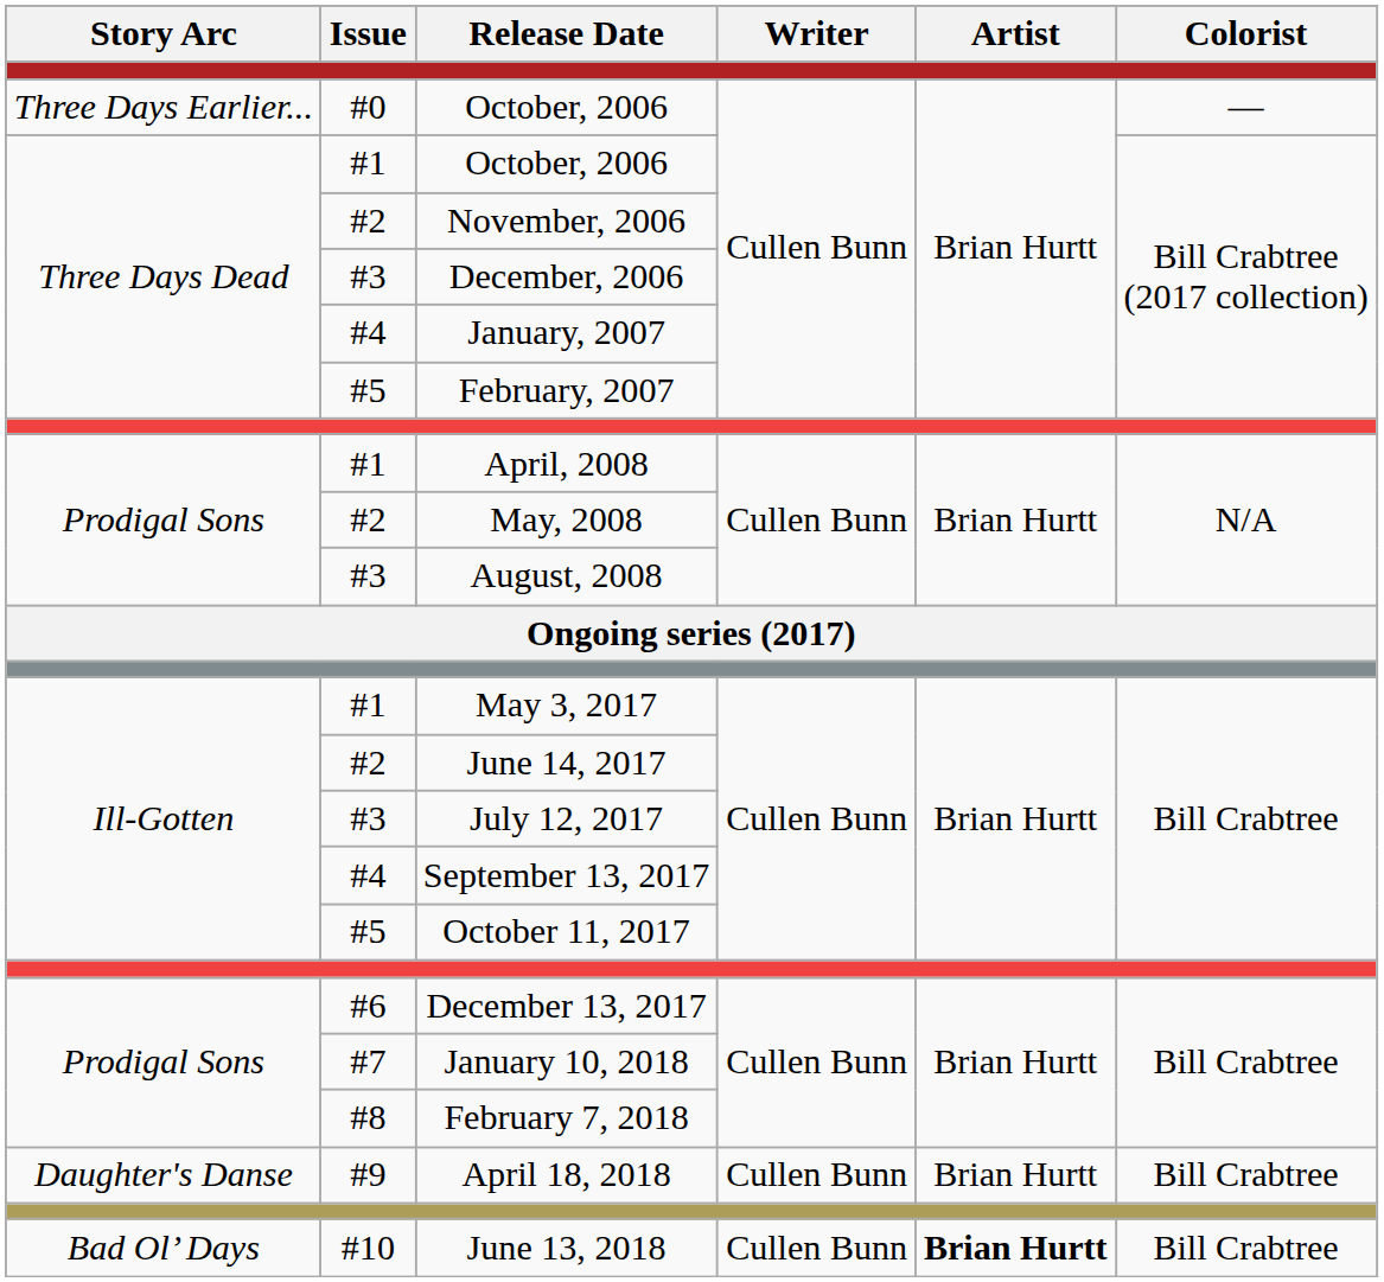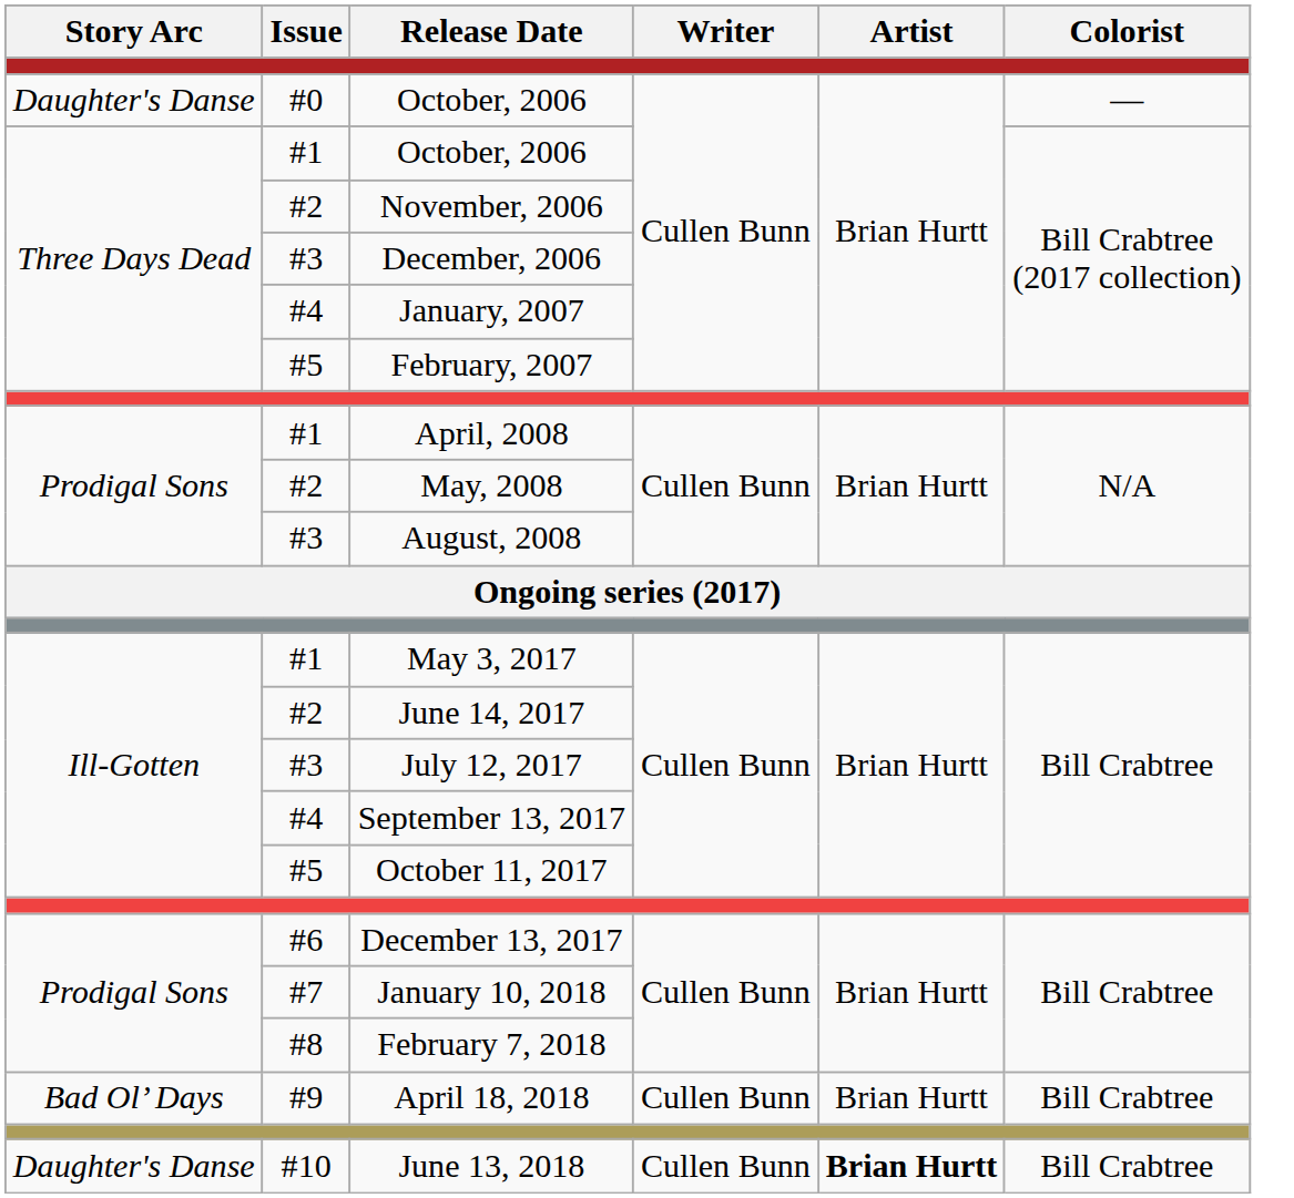#0 / October, 2006 | Story Arc: Three Days Earlier... -> Daughter's Danse
April 18, 2018 | Story Arc: Daughter's Danse -> Bad Ol’ Days
June 13, 2018 | Story Arc: Bad Ol’ Days -> Daughter's Danse
